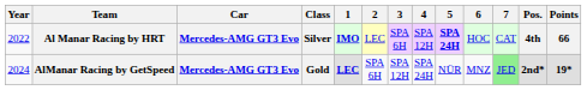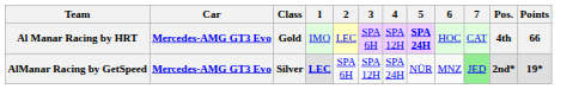- column: Year | 2022 | 2024
Al Manar Racing by HRT | Class: Silver -> Gold
Al Manar Racing by HRT | 1: bold -> normal
AlManar Racing by GetSpeed | Class: Gold -> Silver
